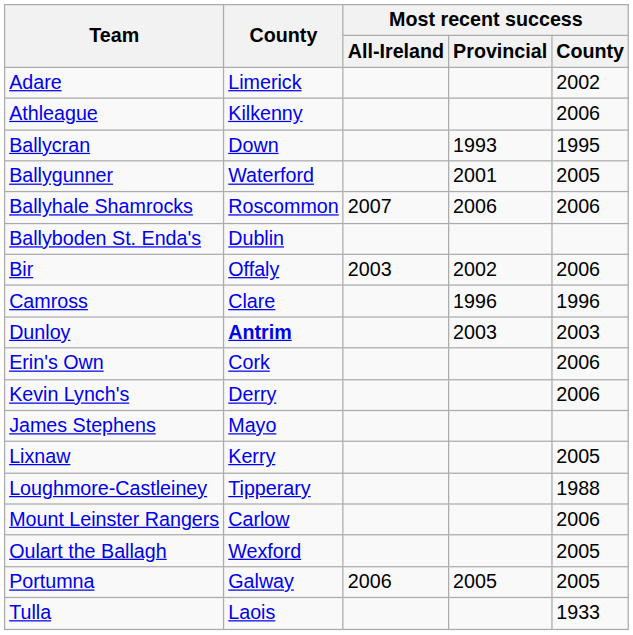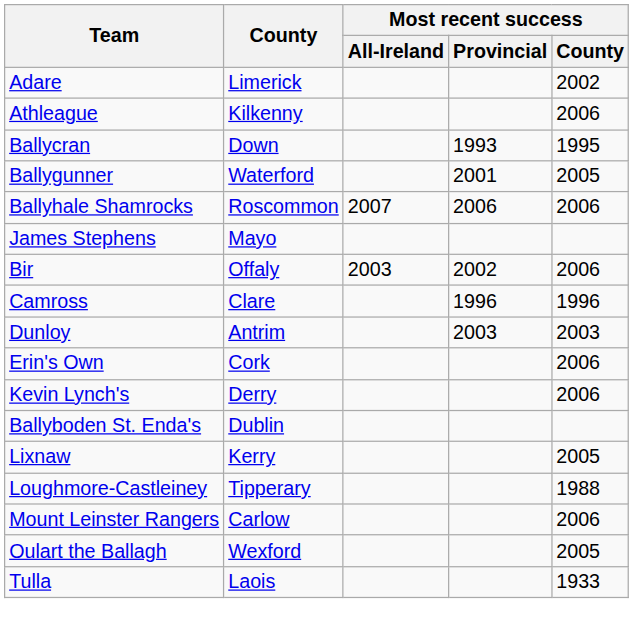rows swapped: Ballyboden St. Enda's <-> James Stephens
Dunloy | County: bold -> normal
- row: Portumna | Galway | 2006 | 2005 | 2005
